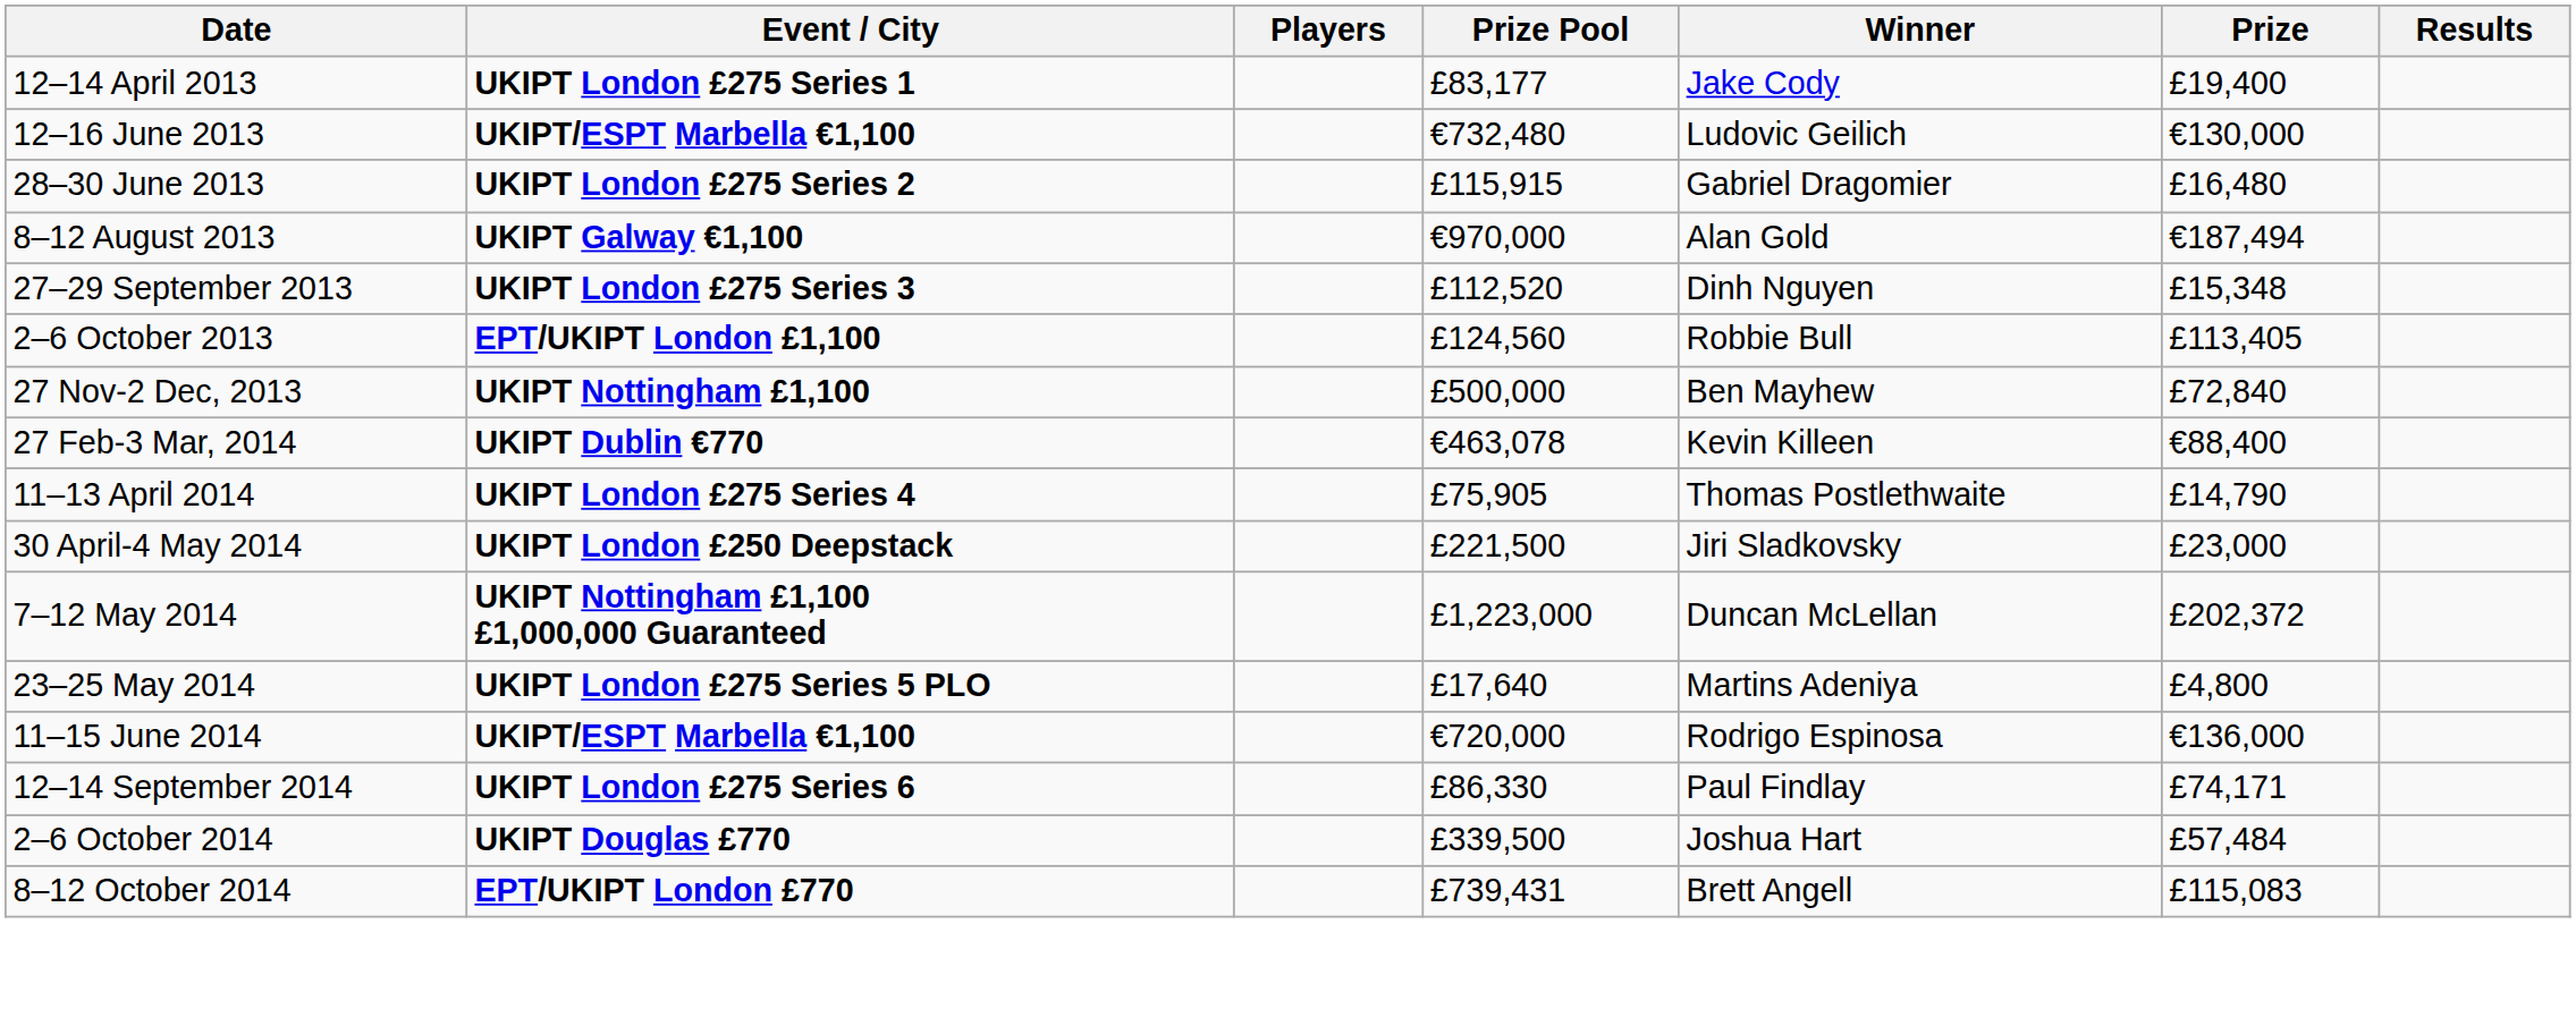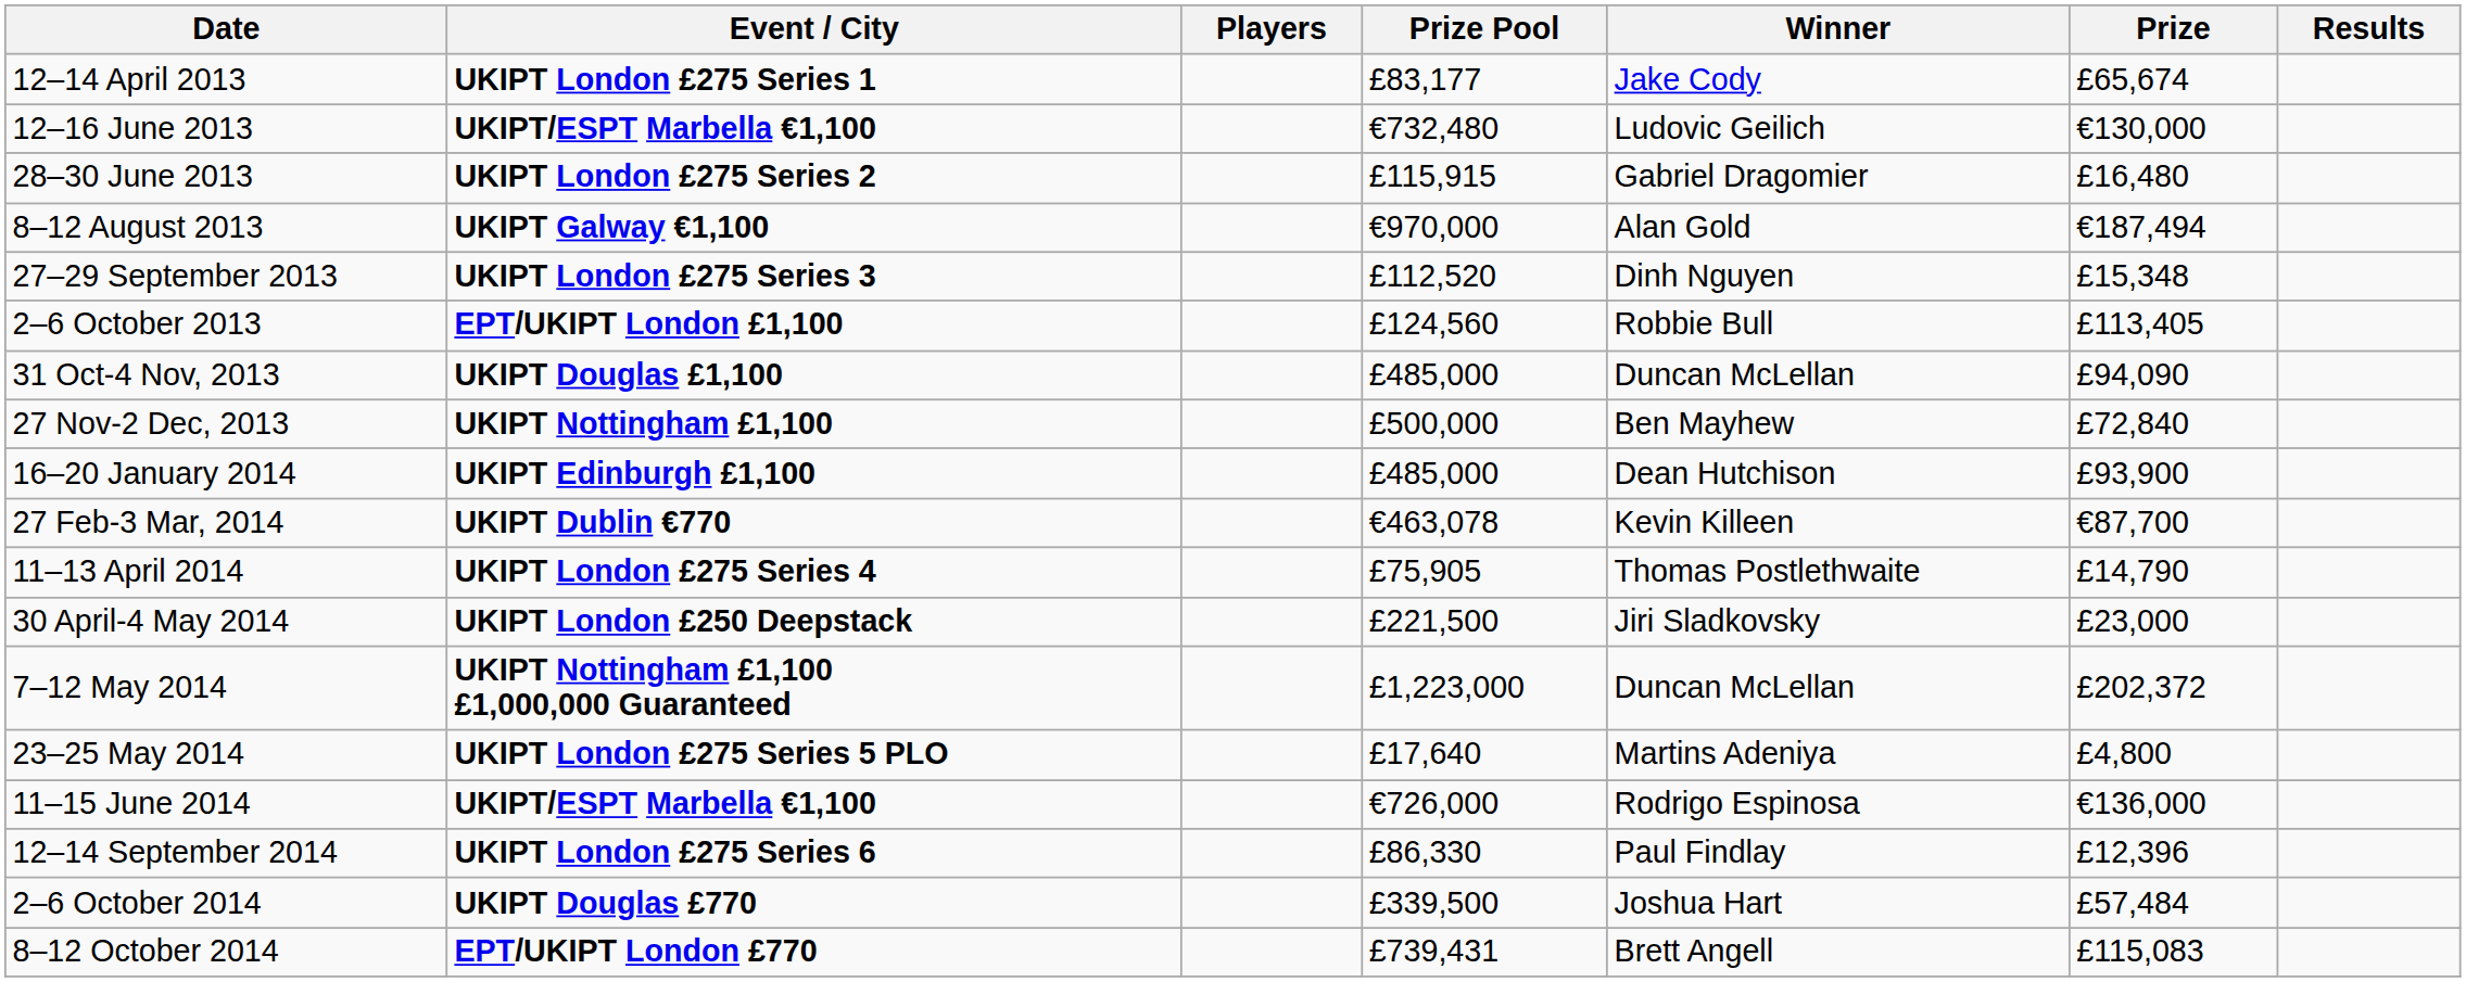12–14 April 2013 | Prize: £19,400 -> £65,674
+ row: 31 Oct-4 Nov, 2013 | UKIPT Douglas £1,100 | £485,000 | Duncan McLellan | £94,090
+ row: 16–20 January 2014 | UKIPT Edinburgh £1,100 | £485,000 | Dean Hutchison | £93,900
27 Feb-3 Mar, 2014 | Prize: €88,400 -> €87,700
11–15 June 2014 | Prize Pool: €720,000 -> €726,000
12–14 September 2014 | Prize: £74,171 -> £12,396
